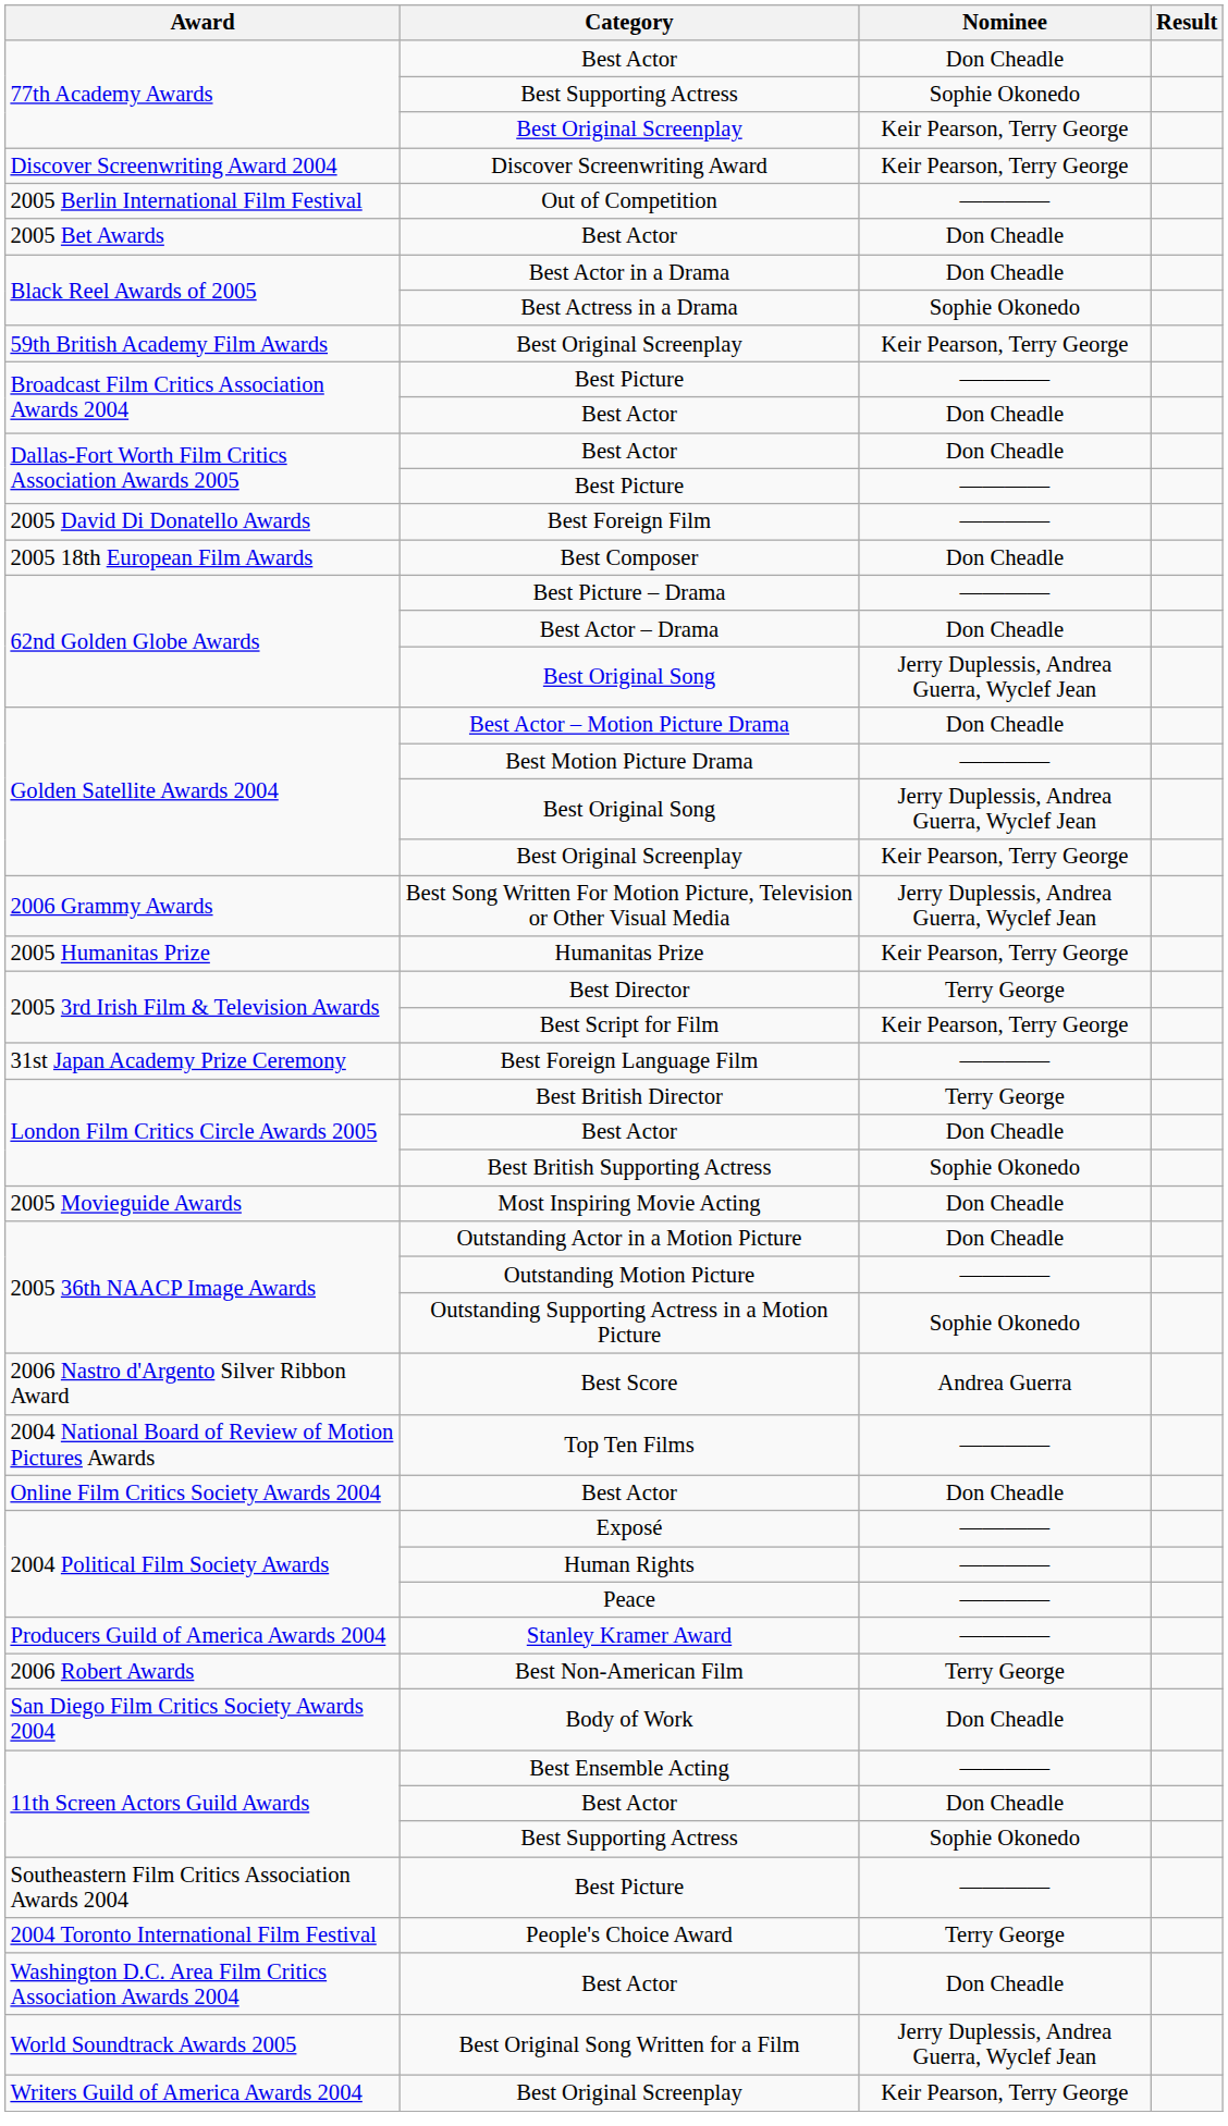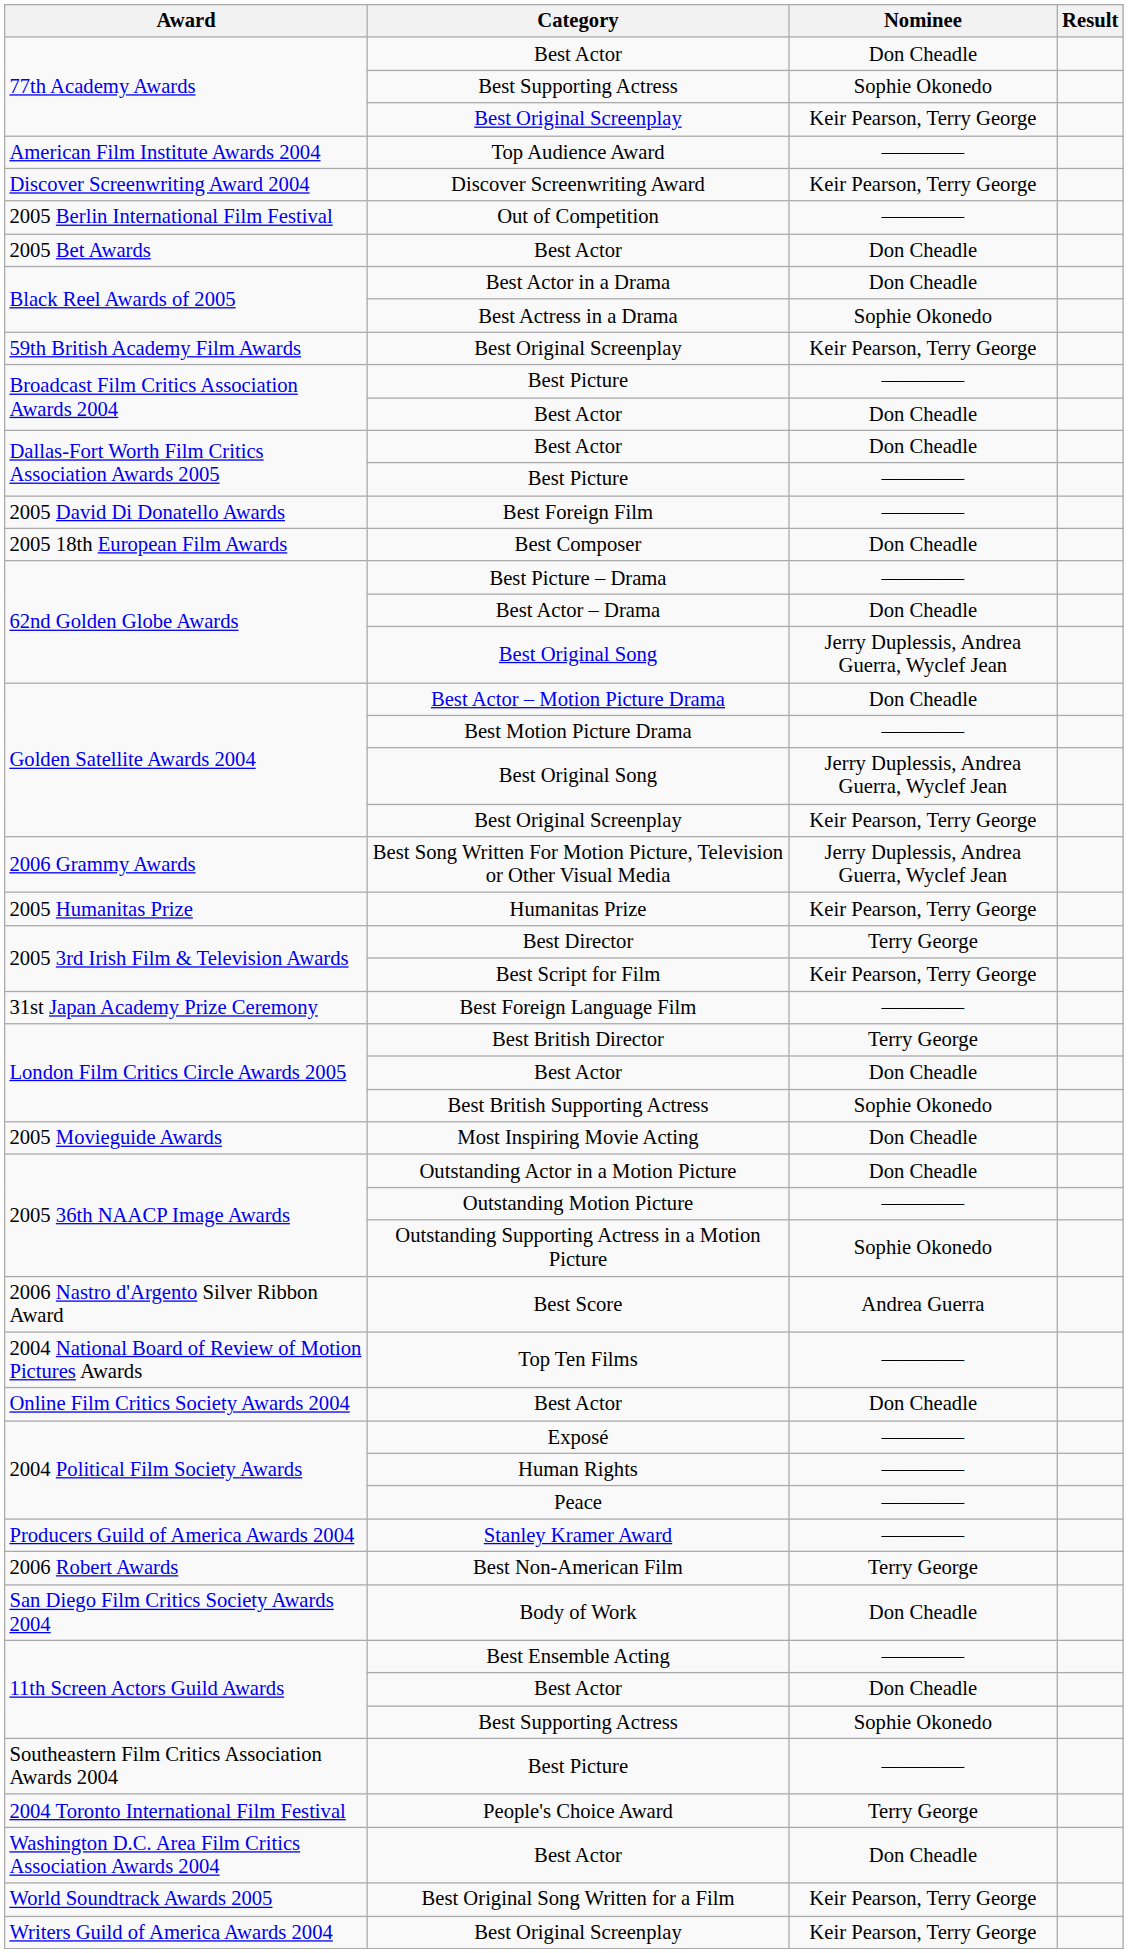+ row: American Film Institute Awards 2004 | Top Audience Award | ————
Best Original Song Written for a Film | Nominee: Jerry Duplessis, Andrea Guerra, Wyclef Jean -> Keir Pearson, Terry George
